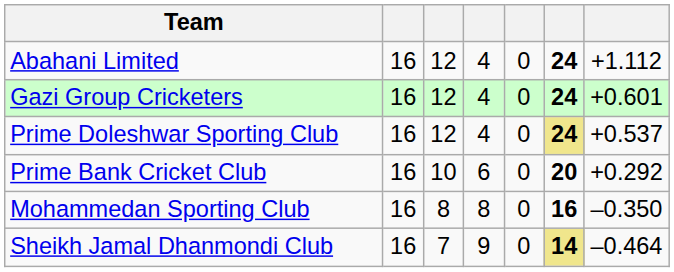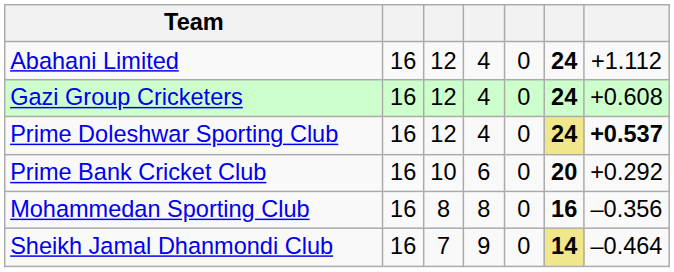Gazi Group Cricketers | column 7: +0.601 -> +0.608
Prime Doleshwar Sporting Club | column 7: normal -> bold
Mohammedan Sporting Club | column 7: –0.350 -> –0.356
